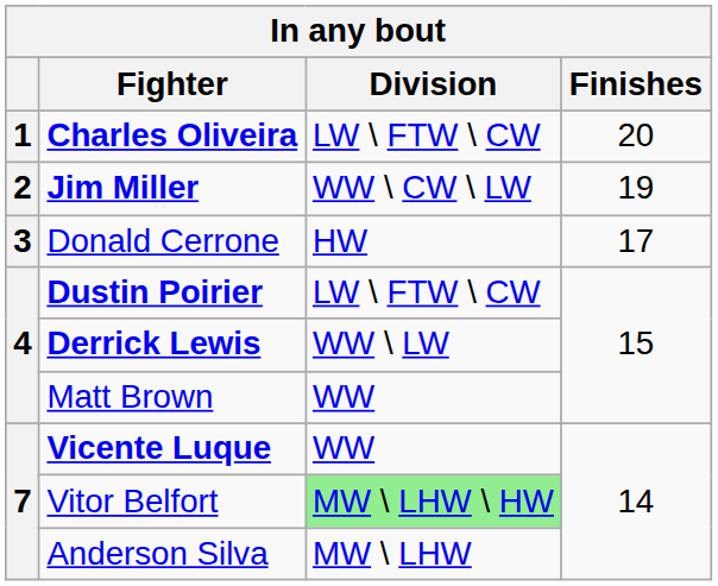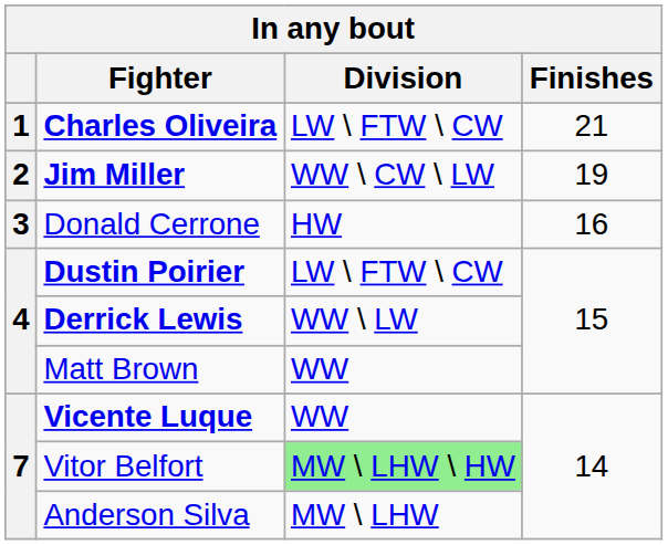Charles Oliveira | Finishes: 20 -> 21
Donald Cerrone | Finishes: 17 -> 16
